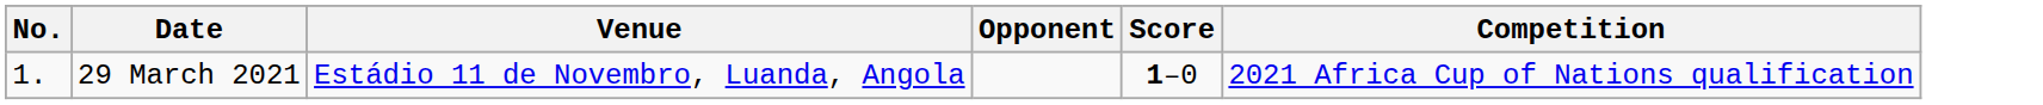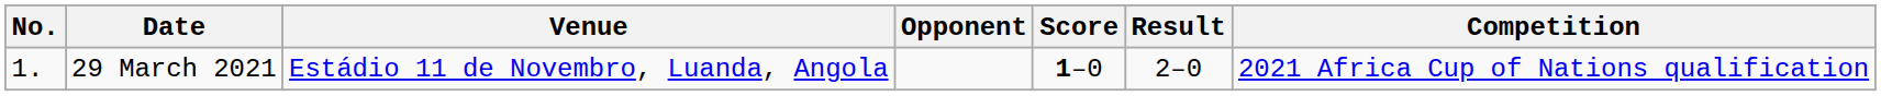+ column: Result | 2–0
